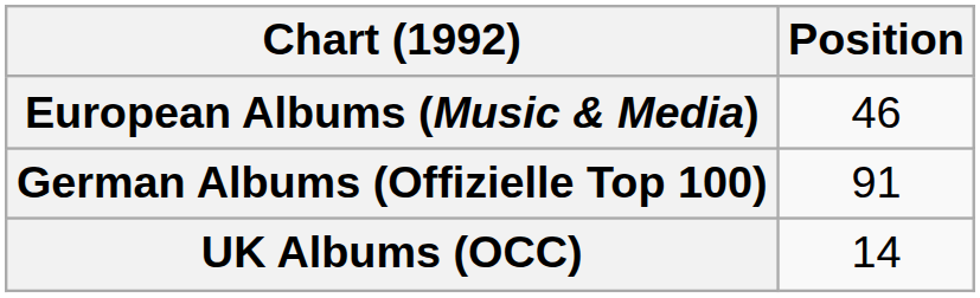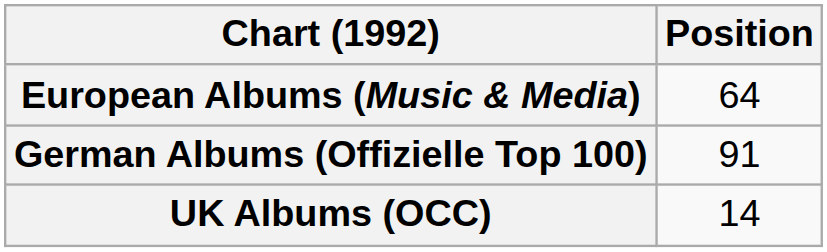European Albums (Music & Media) | Position: 46 -> 64
